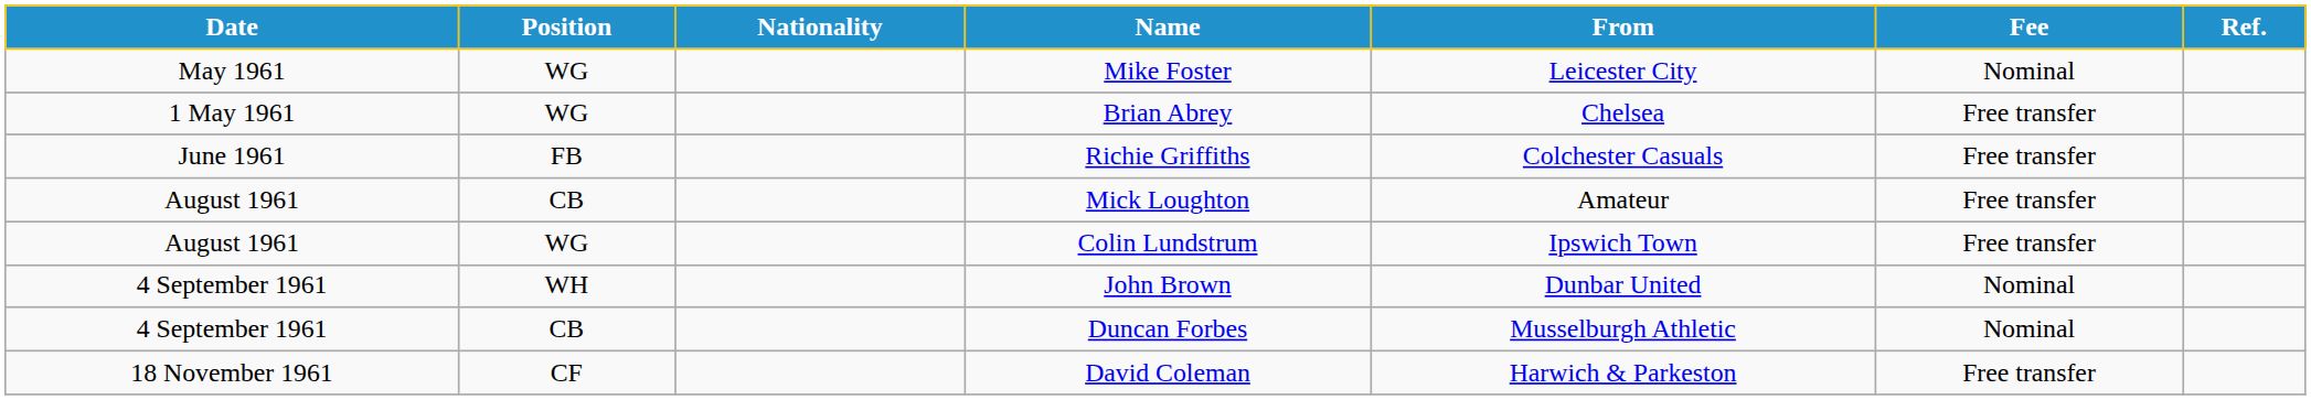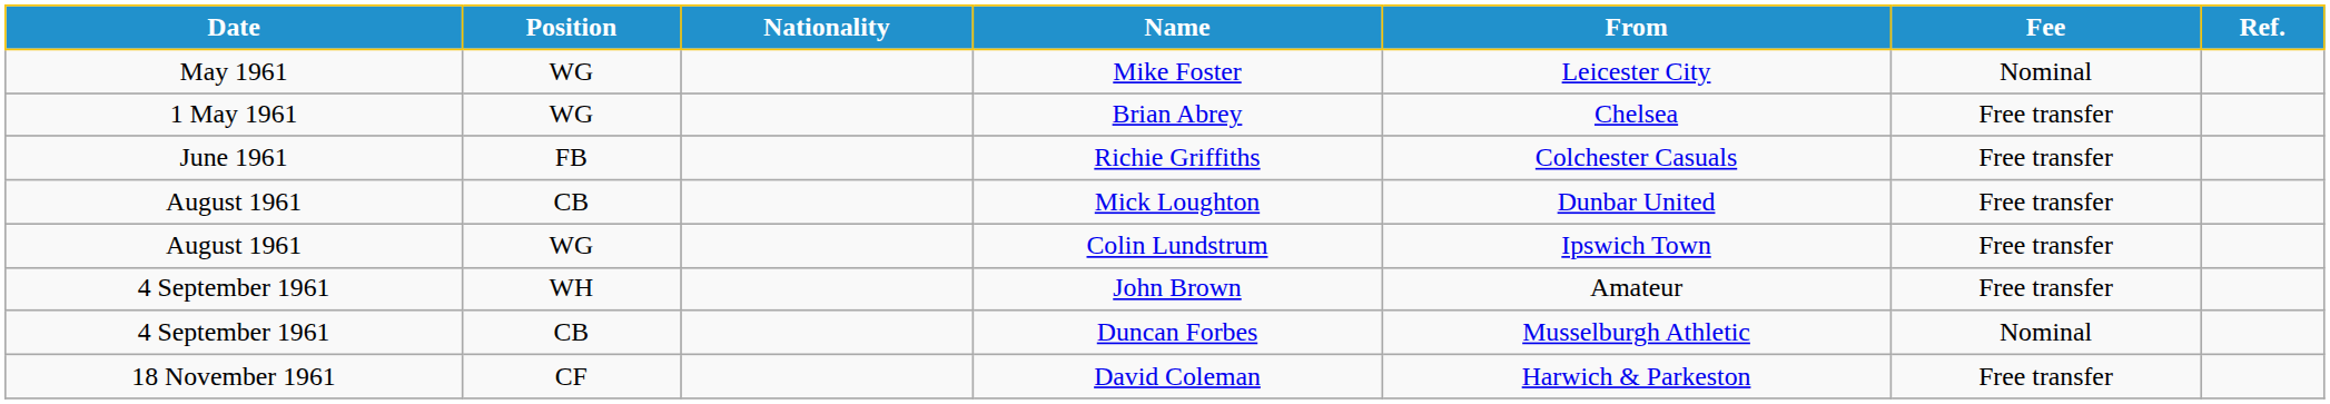Mick Loughton | From: Amateur -> Dunbar United
John Brown | From: Dunbar United -> Amateur
John Brown | Fee: Nominal -> Free transfer
